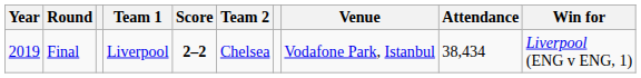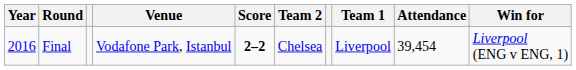columns swapped: Team 1 <-> Venue
Final | Year: 2019 -> 2016
Final | Attendance: 38,434 -> 39,454
